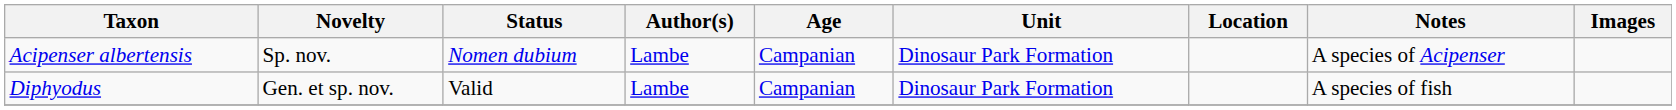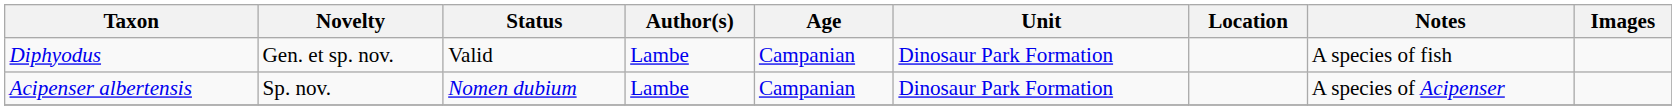rows swapped: Acipenser albertensis <-> Diphyodus
